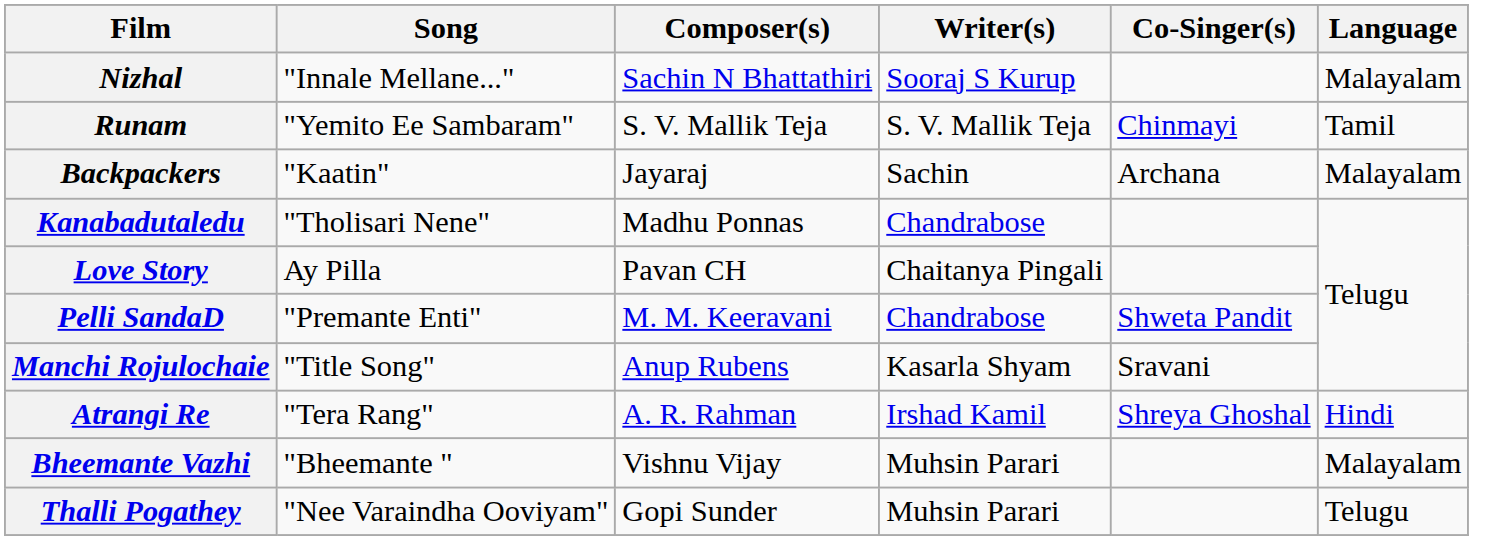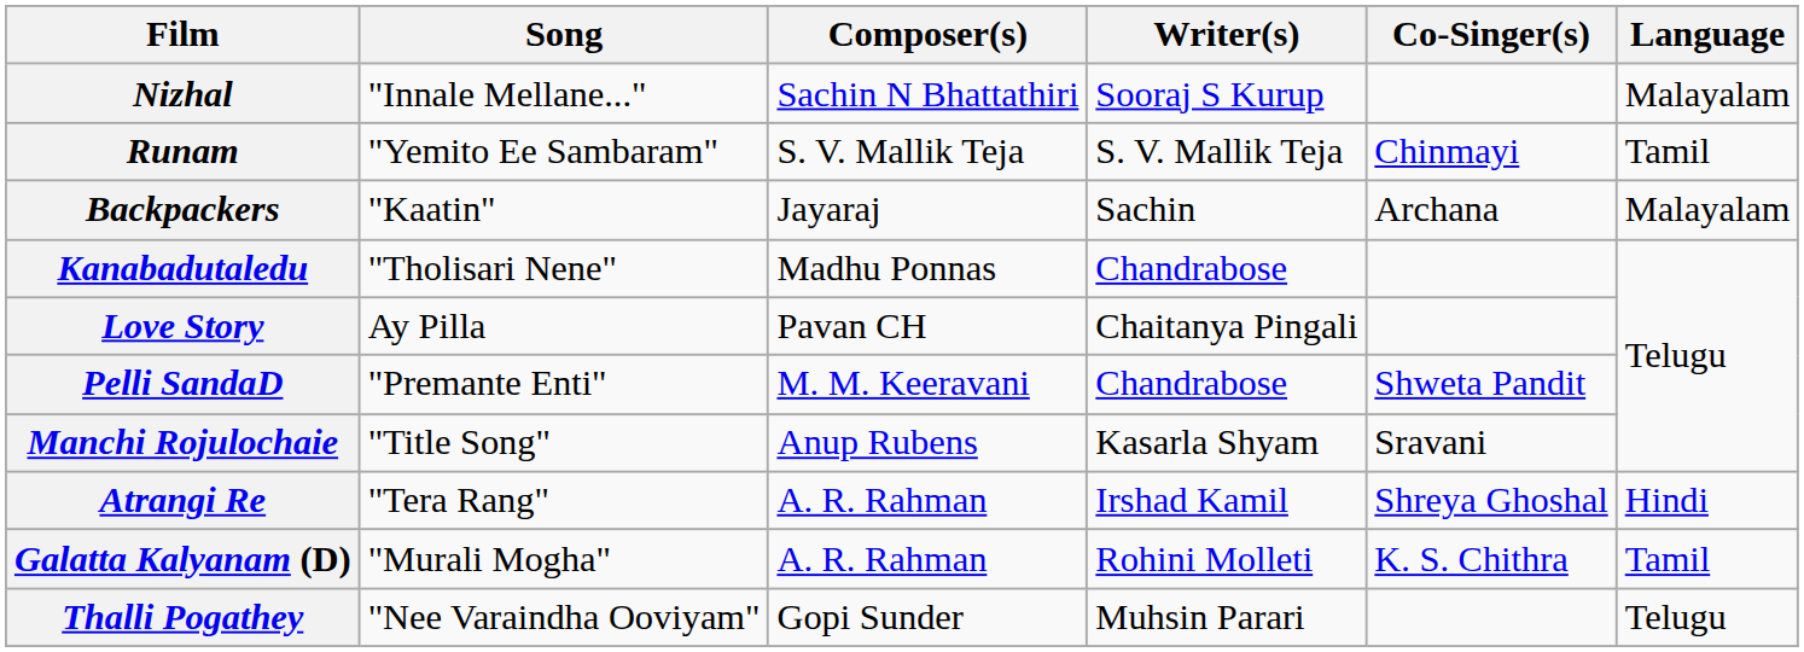+ row: Galatta Kalyanam (D) | "Murali Mogha" | A. R. Rahman | Rohini Molleti | K. S. Chithra | Tamil
- row: Bheemante Vazhi | "Bheemante " | Vishnu Vijay | Muhsin Parari | Malayalam
